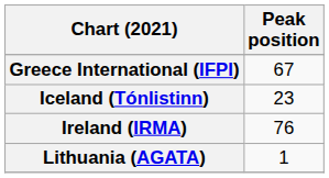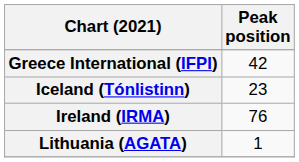Greece International (IFPI) | Peak position: 67 -> 42
